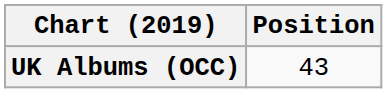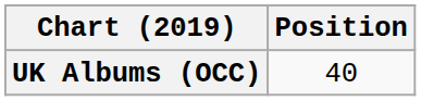UK Albums (OCC) | Position: 43 -> 40
